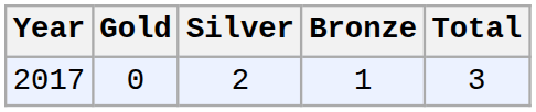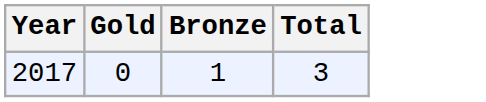- column: Silver | 2
